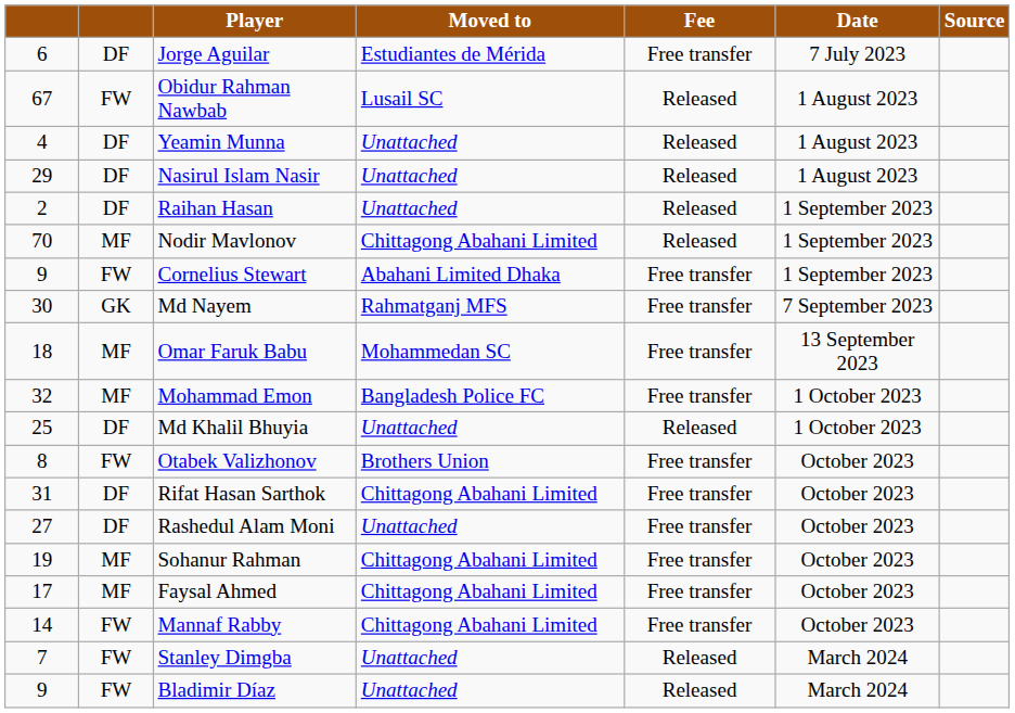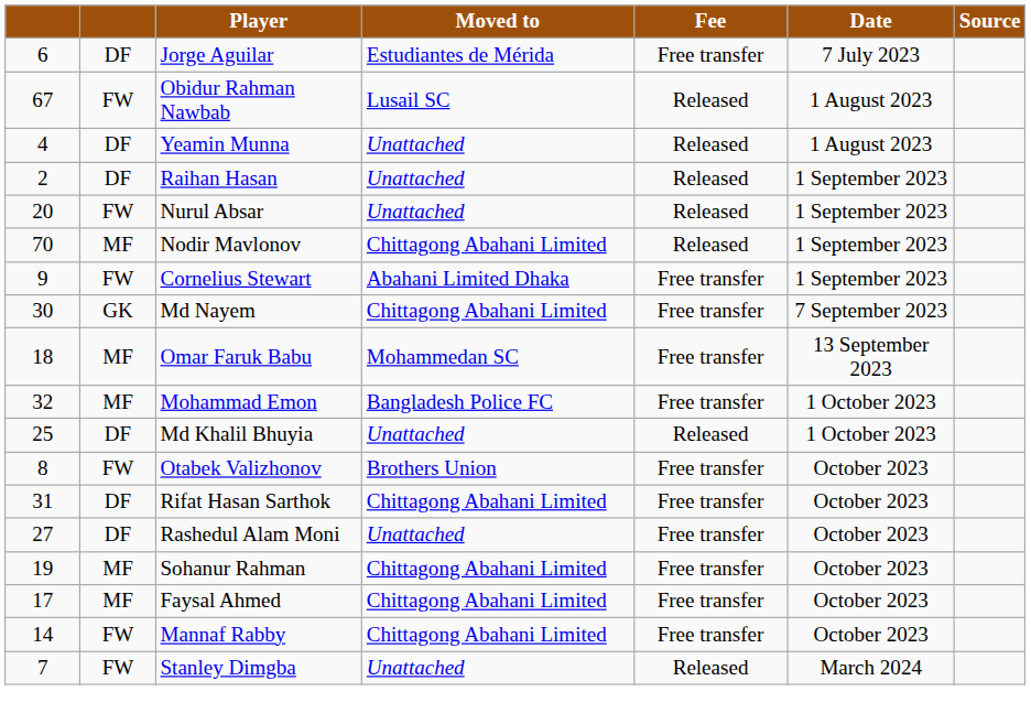- row: 29 | DF | Nasirul Islam Nasir | Unattached | Released | 1 August 2023
+ row: 20 | FW | Nurul Absar | Unattached | Released | 1 September 2023
Md Nayem | Moved to: Rahmatganj MFS -> Chittagong Abahani Limited
- row: 9 | FW | Bladimir Díaz | Unattached | Released | March 2024
